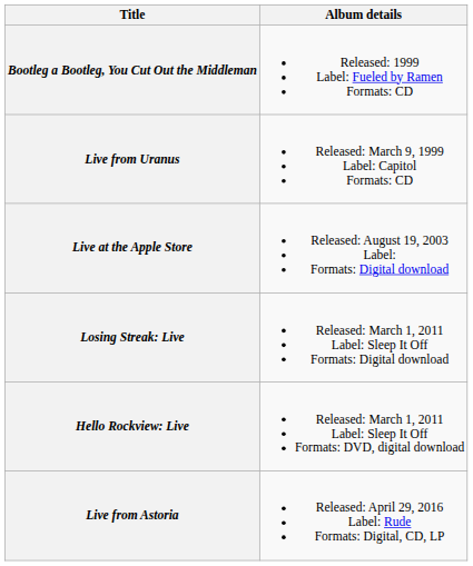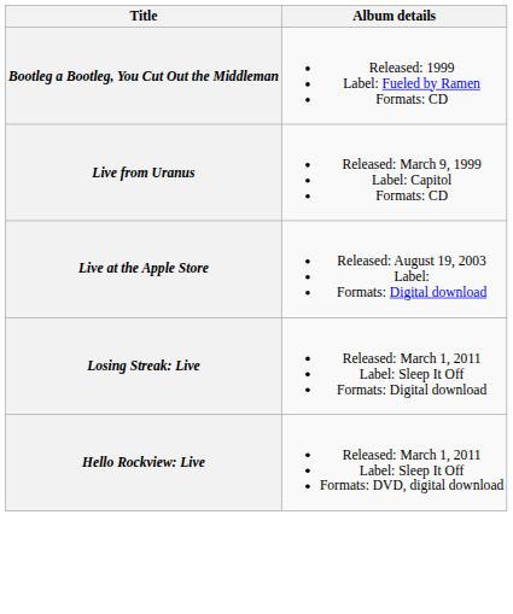- row: Live from Astoria | Released: April 29, 2016 Label: Rude Formats: Digital, CD, LP
